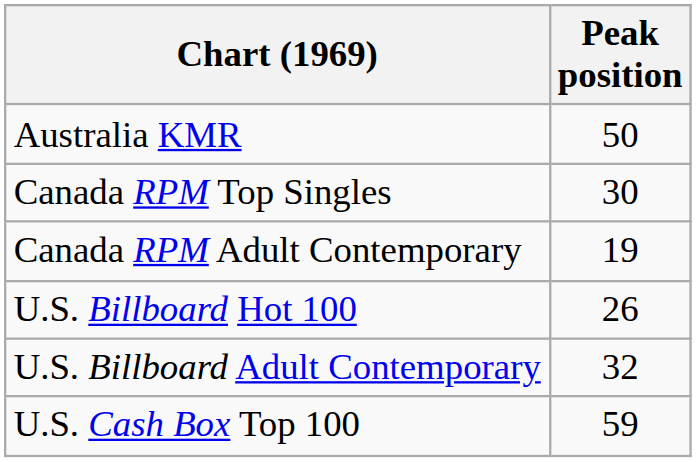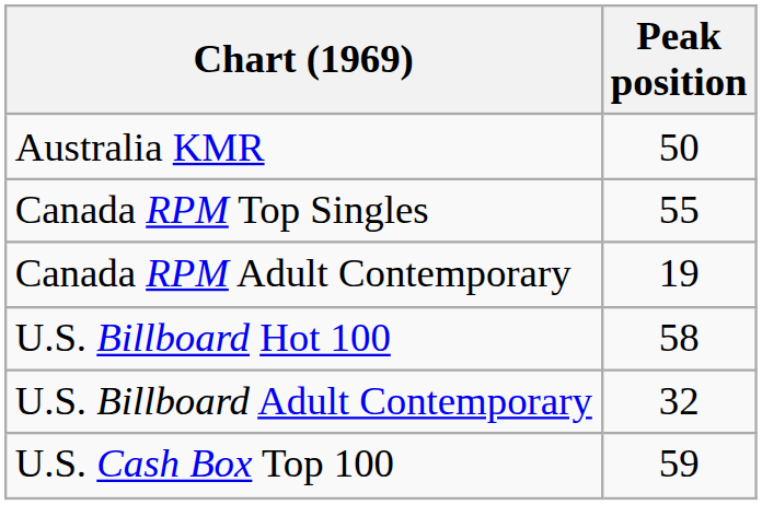Canada RPM Top Singles | Peak position: 30 -> 55
U.S. Billboard Hot 100 | Peak position: 26 -> 58
